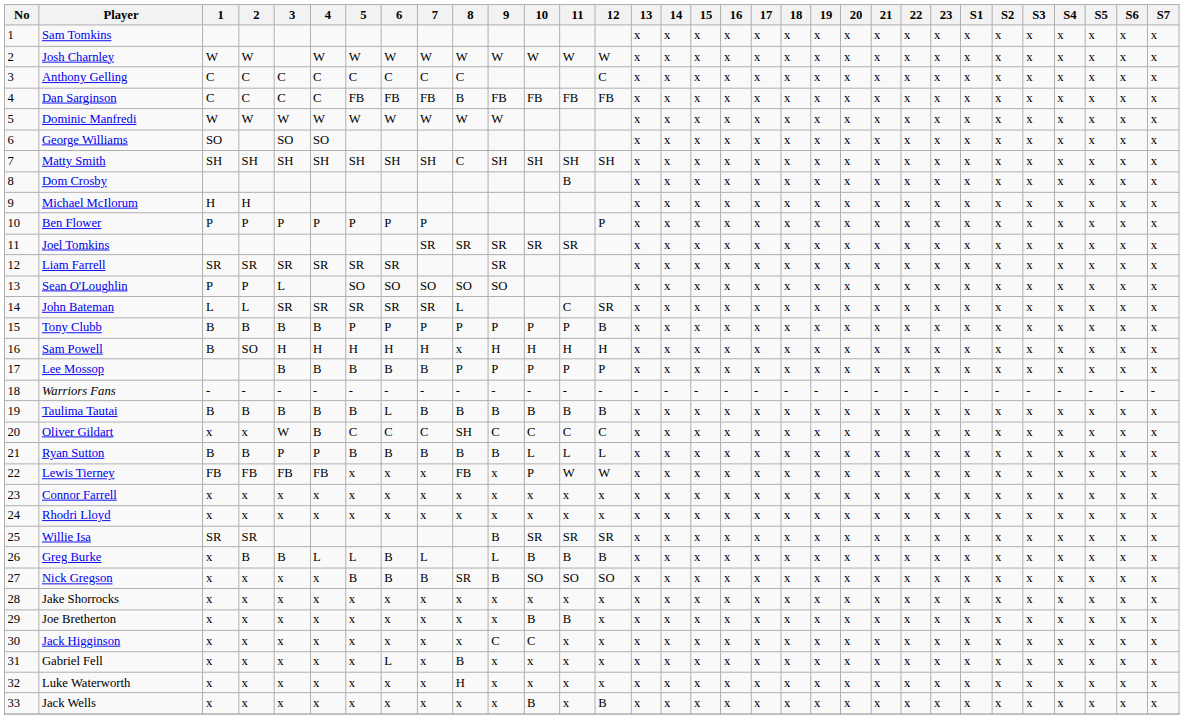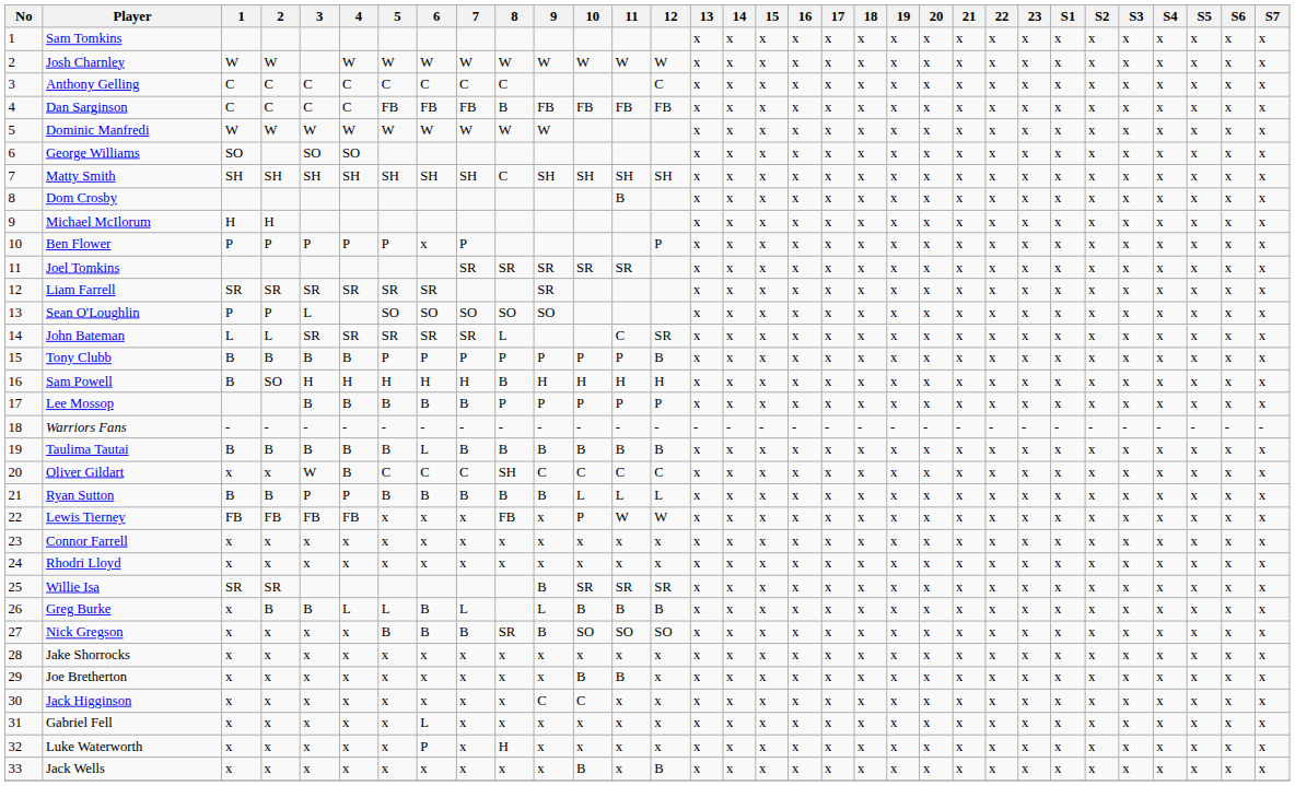Ben Flower | 6: P -> x
Sam Powell | 8: x -> B
Gabriel Fell | 8: B -> x
Luke Waterworth | 6: x -> P
